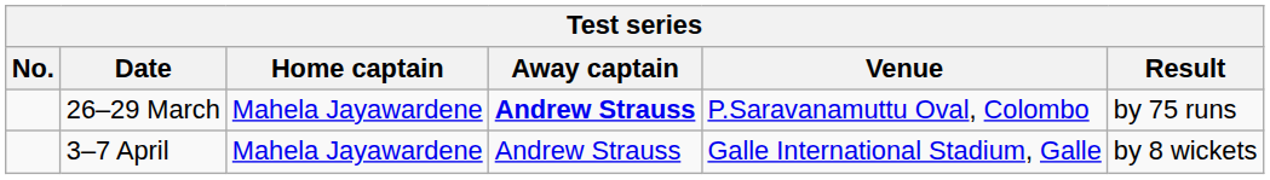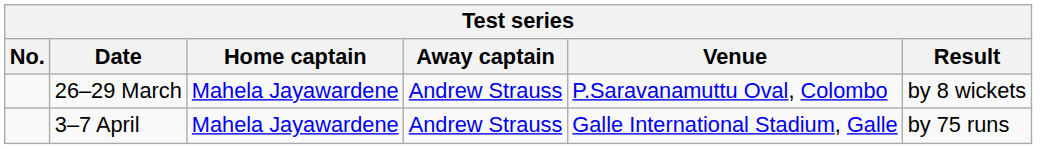26–29 March | Away captain: bold -> normal
26–29 March | Result: by 75 runs -> by 8 wickets
3–7 April | Result: by 8 wickets -> by 75 runs
